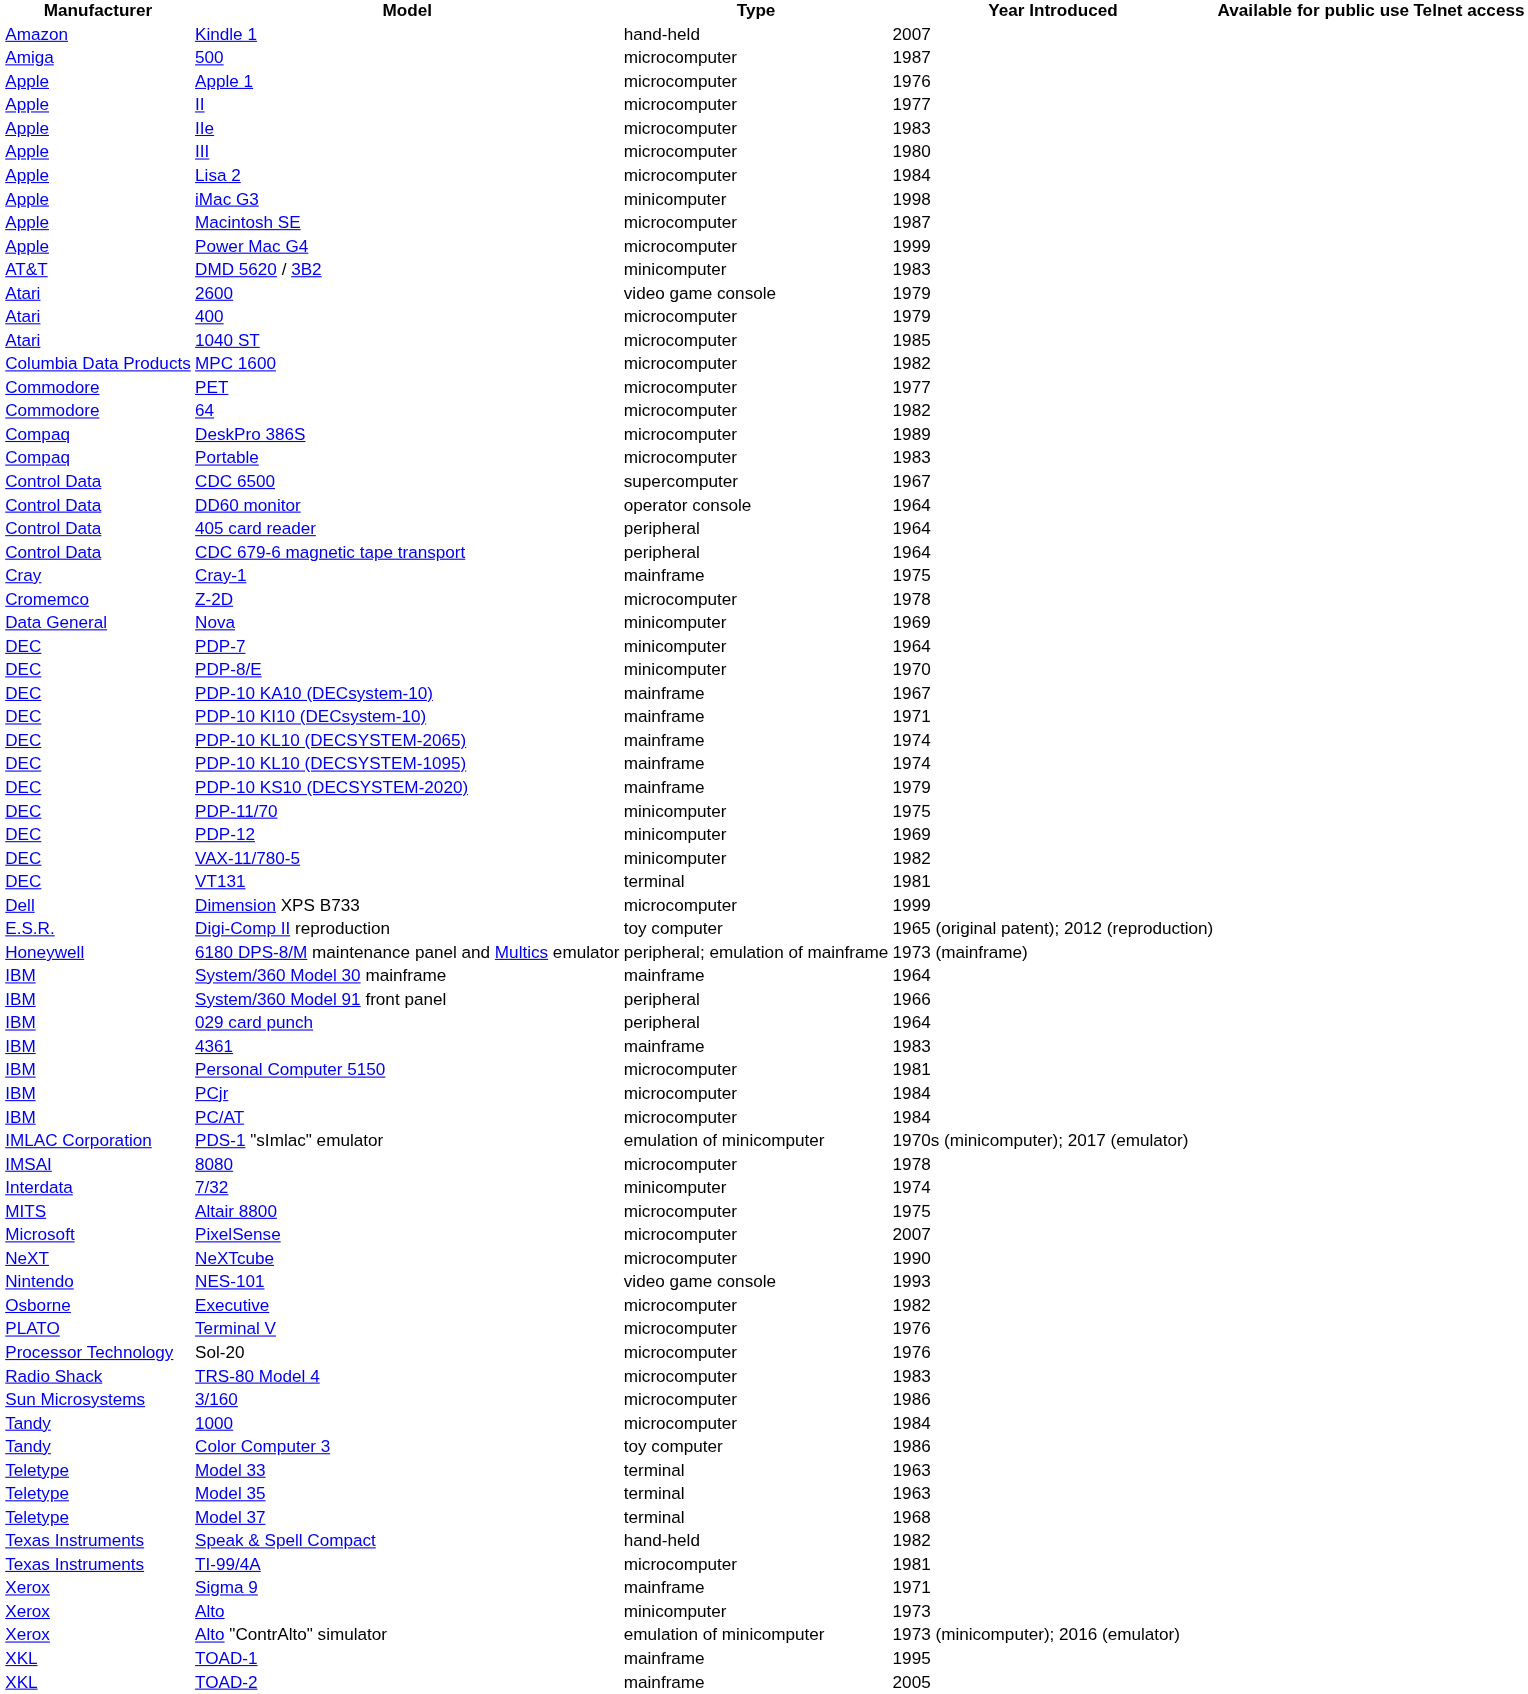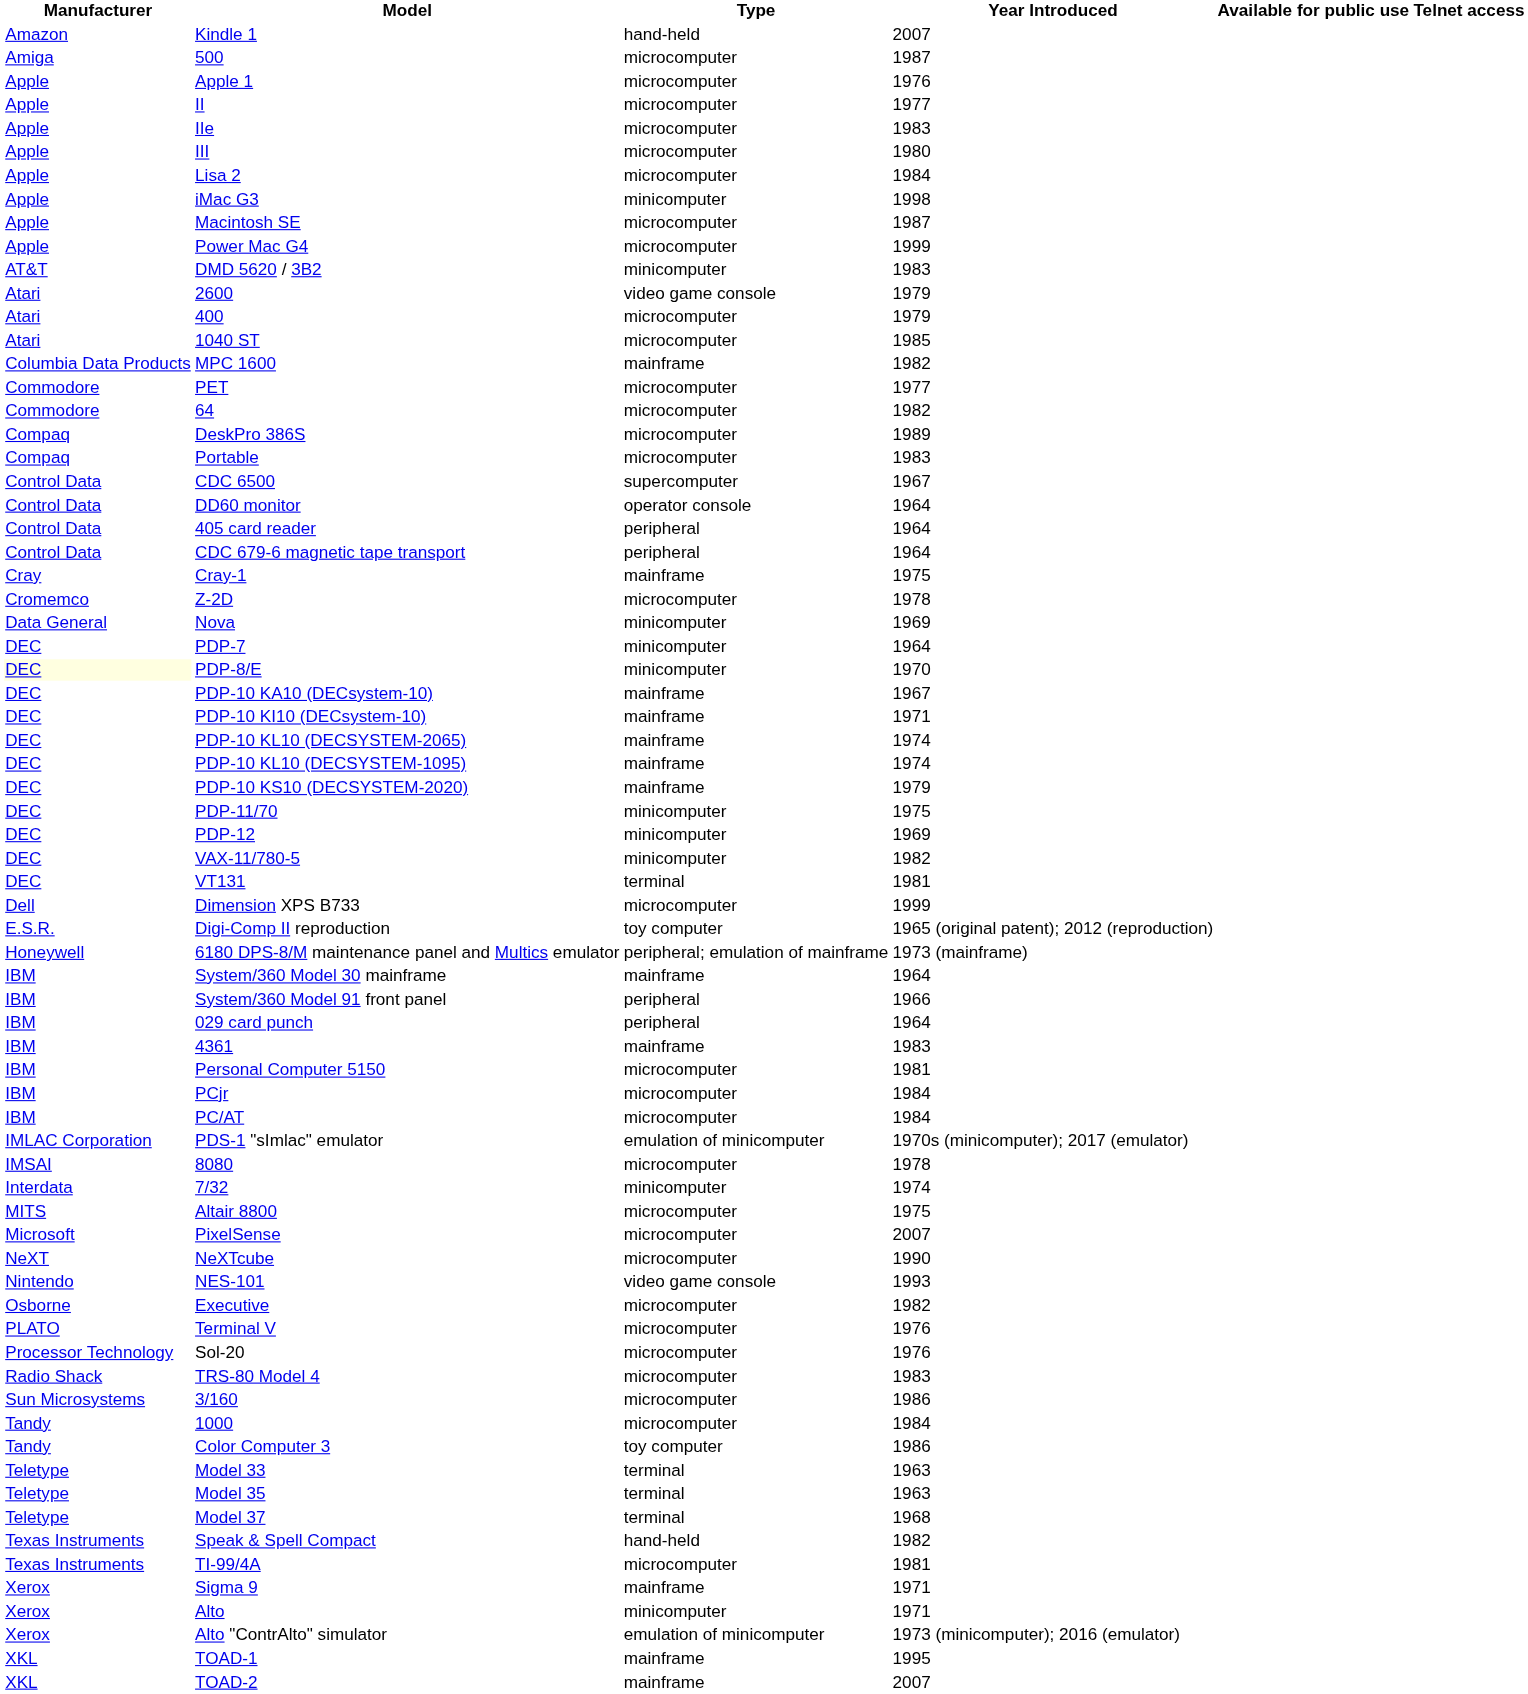MPC 1600 | Type: microcomputer -> mainframe
PDP-8/E | Manufacturer: no background -> lightyellow background
Alto | Year Introduced: 1973 -> 1971
TOAD-2 | Year Introduced: 2005 -> 2007
